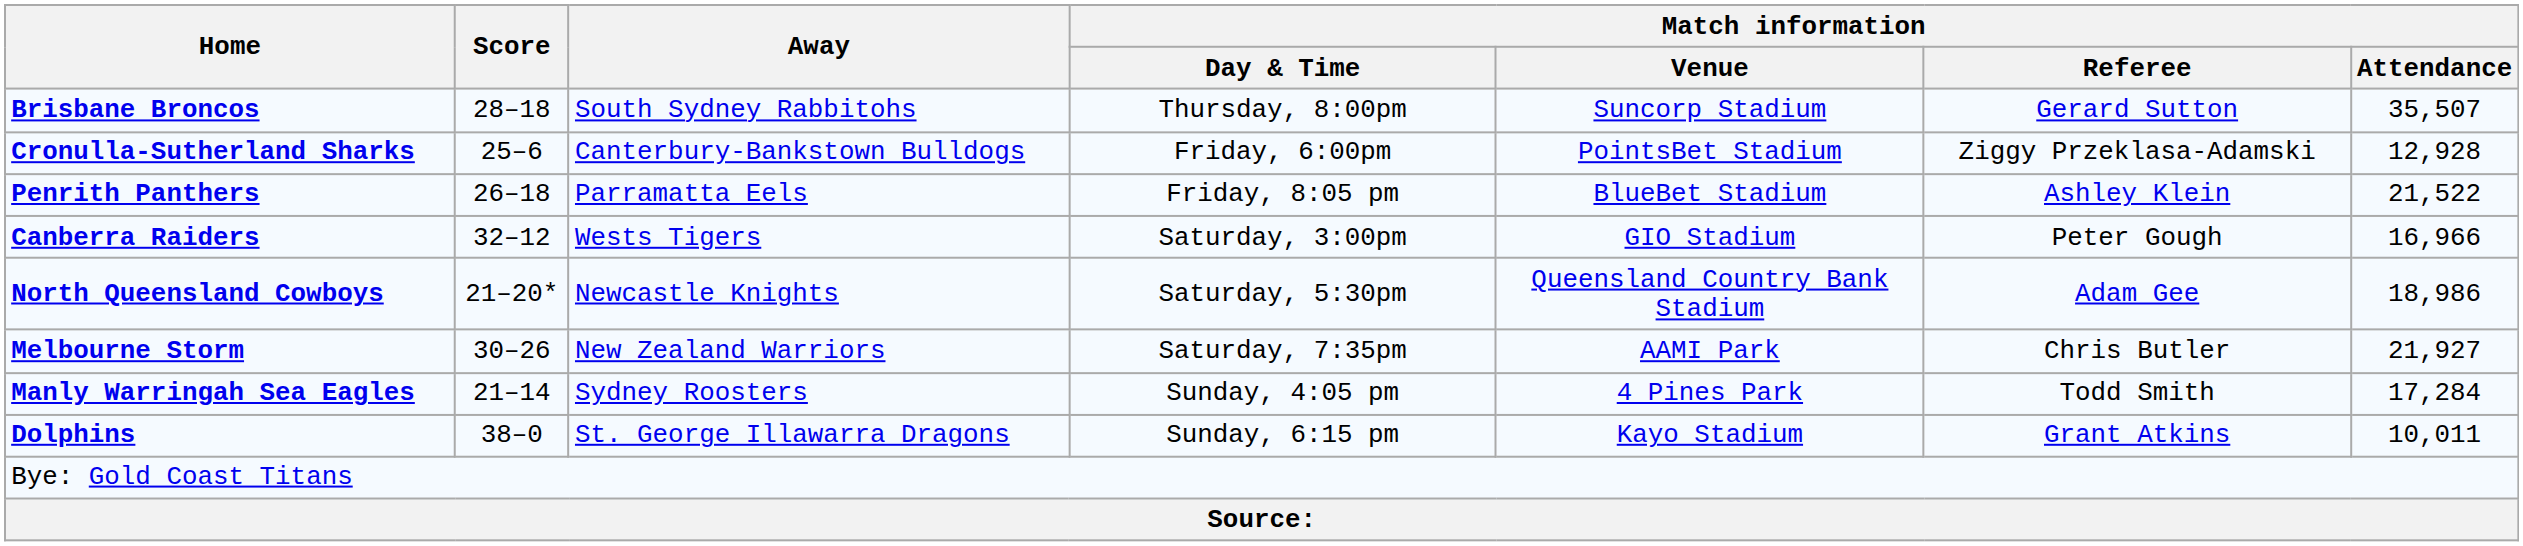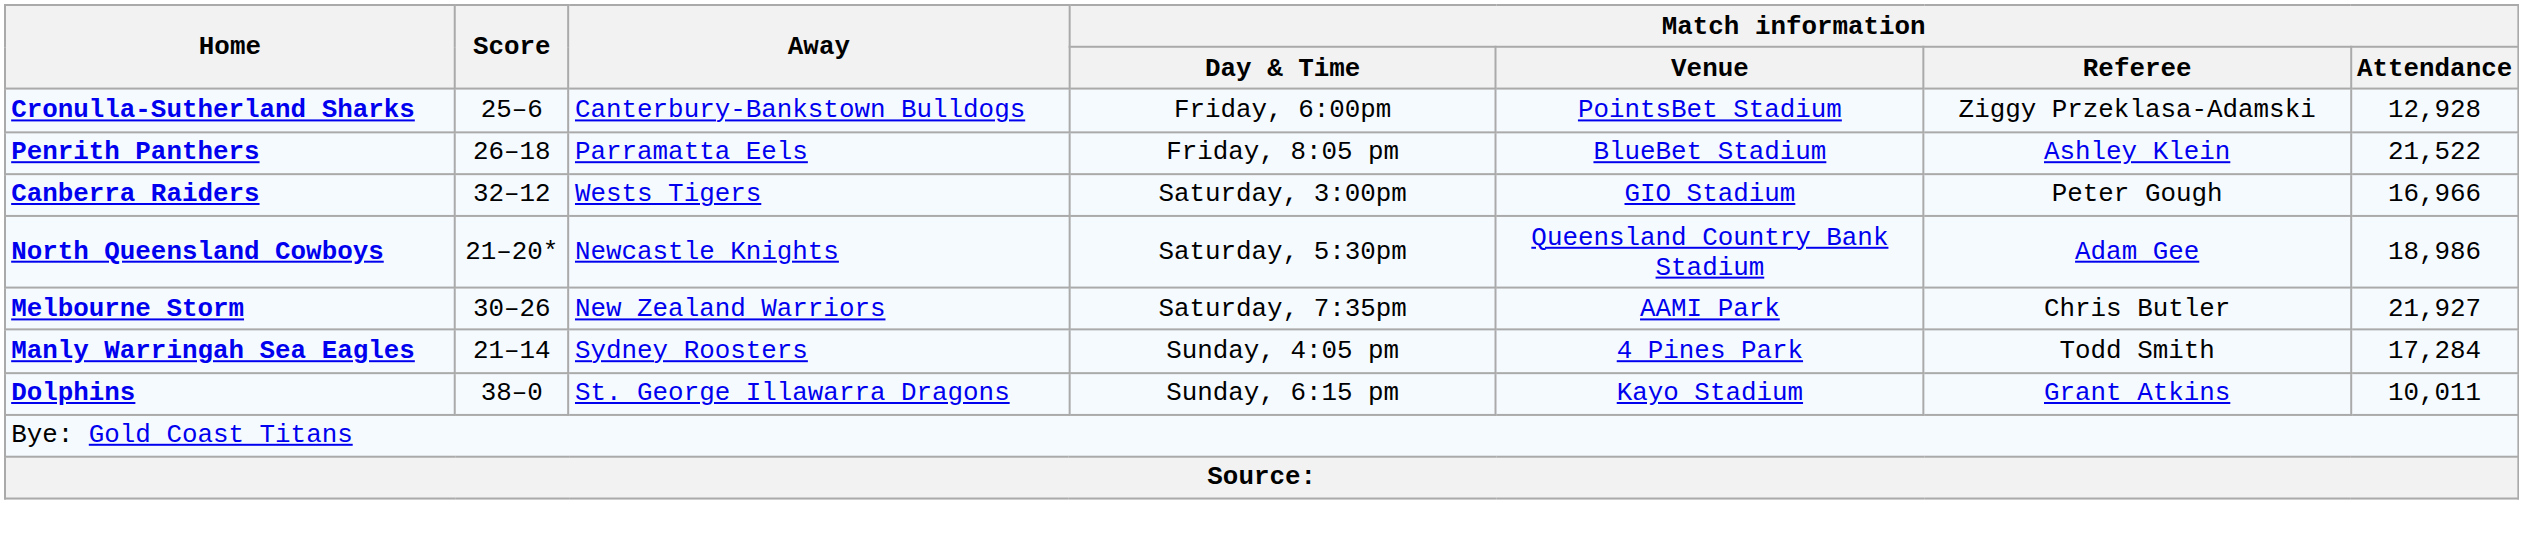- row: Brisbane Broncos | 28–18 | South Sydney Rabbitohs | Thursday, 8:00pm | Suncorp Stadium | Gerard Sutton | 35,507
